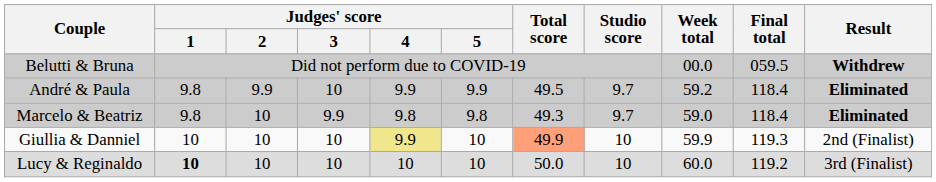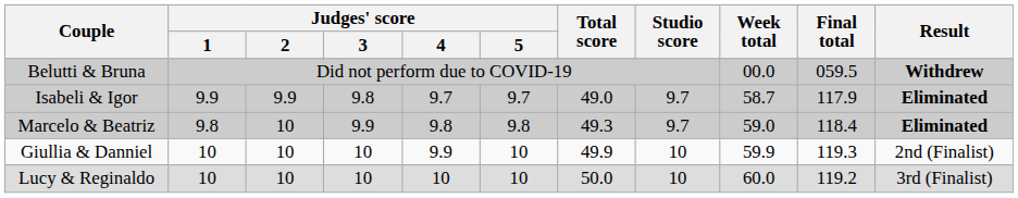- row: André & Paula | 9.8 | 9.9 | 10 | 9.9 | 9.9 | 49.5 | 9.7 | 59.2 | 118.4 | Eliminated
+ row: Isabeli & Igor | 9.9 | 9.9 | 9.8 | 9.7 | 9.7 | 49.0 | 9.7 | 58.7 | 117.9 | Eliminated
Giullia & Danniel | Judges' score / 4: khaki background -> no background
Giullia & Danniel | Total score: lightsalmon background -> no background
Lucy & Reginaldo | Judges' score / 1: bold -> normal
